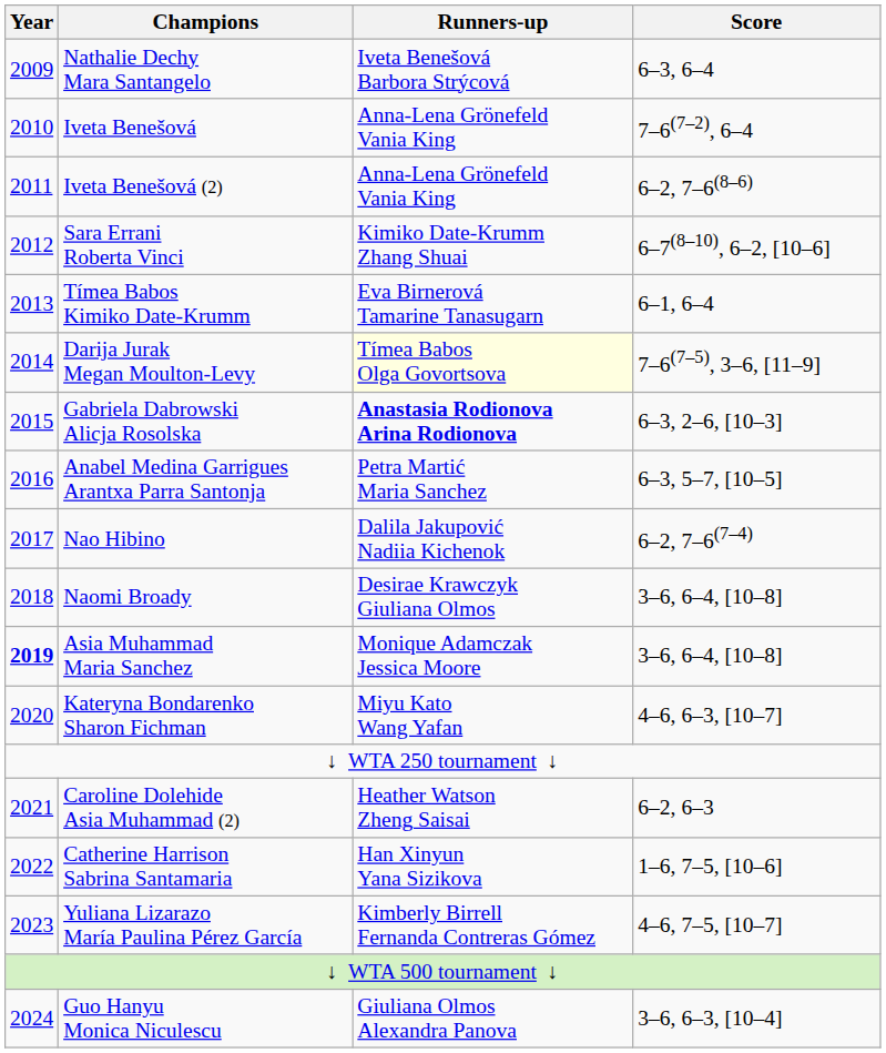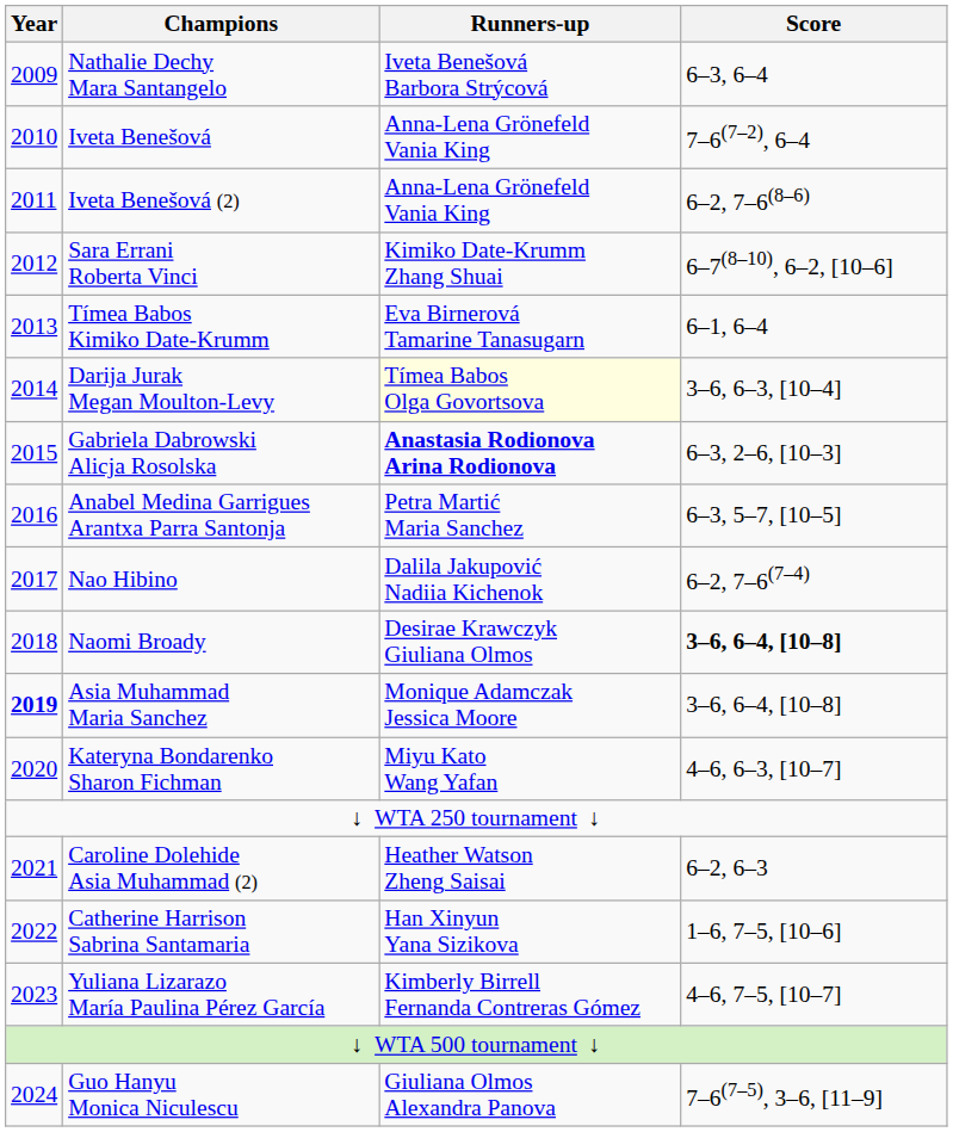Darija Jurak Megan Moulton-Levy | Score: 7–6(7–5), 3–6, [11–9] -> 3–6, 6–3, [10–4]
Naomi Broady | Score: normal -> bold
Guo Hanyu Monica Niculescu | Score: 3–6, 6–3, [10–4] -> 7–6(7–5), 3–6, [11–9]
